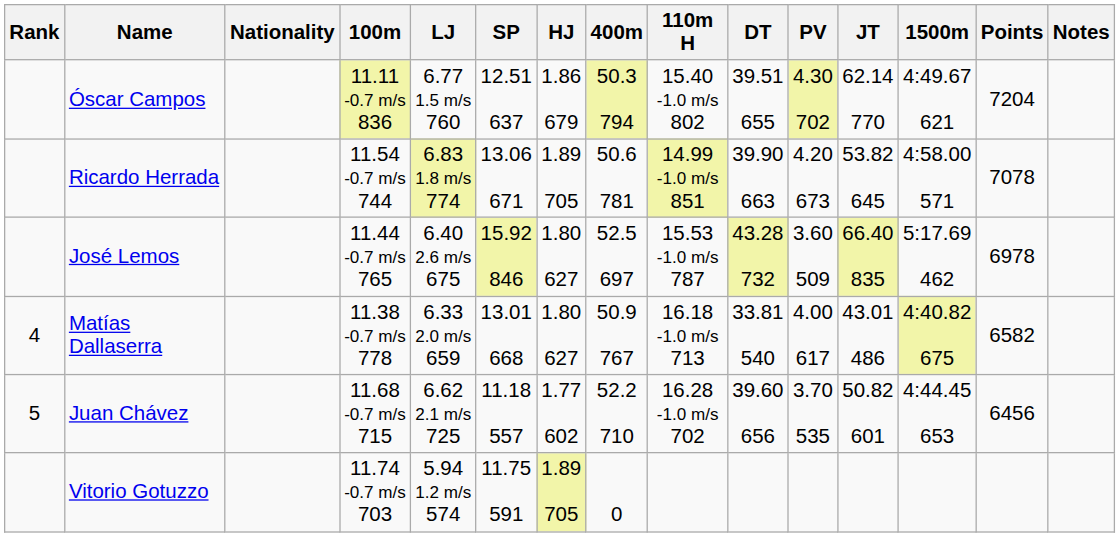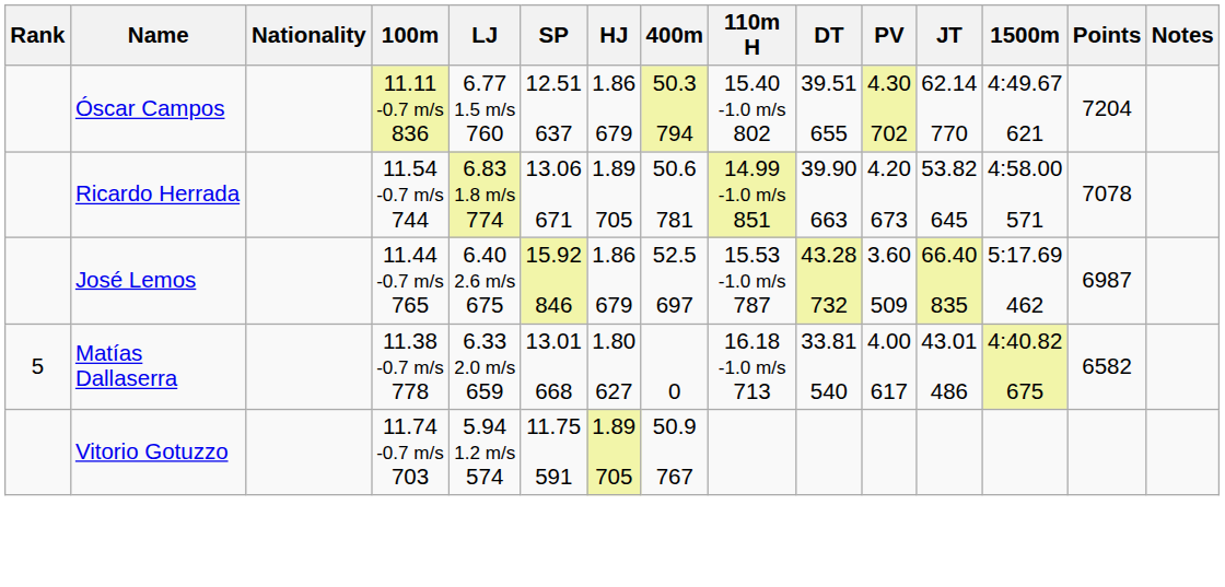José Lemos | HJ: 1.80 627 -> 1.86 679
José Lemos | Points: 6978 -> 6987
Matías Dallaserra | Rank: 4 -> 5
Matías Dallaserra | 400m: 50.9 767 -> 0
- row: 5 | Juan Chávez | 11.68 -0.7 m/s 715 | 6.62 2.1 m/s 725 | 11.18 557 | 1.77 602 | 52.2 710 | 16.28 -1.0 m/s 702 | 39.60 656 | 3.70 535 | 50.82 601 | 4:44.45 653 | 6456
Vitorio Gotuzzo | 400m: 0 -> 50.9 767
